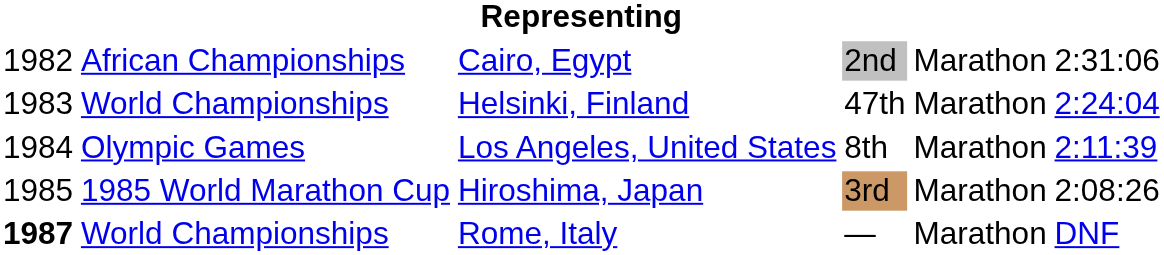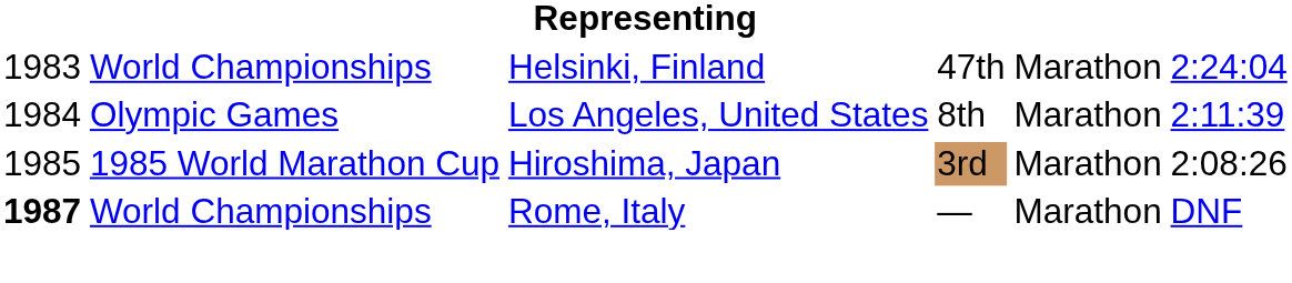- row: 1982 | African Championships | Cairo, Egypt | 2nd | Marathon | 2:31:06
